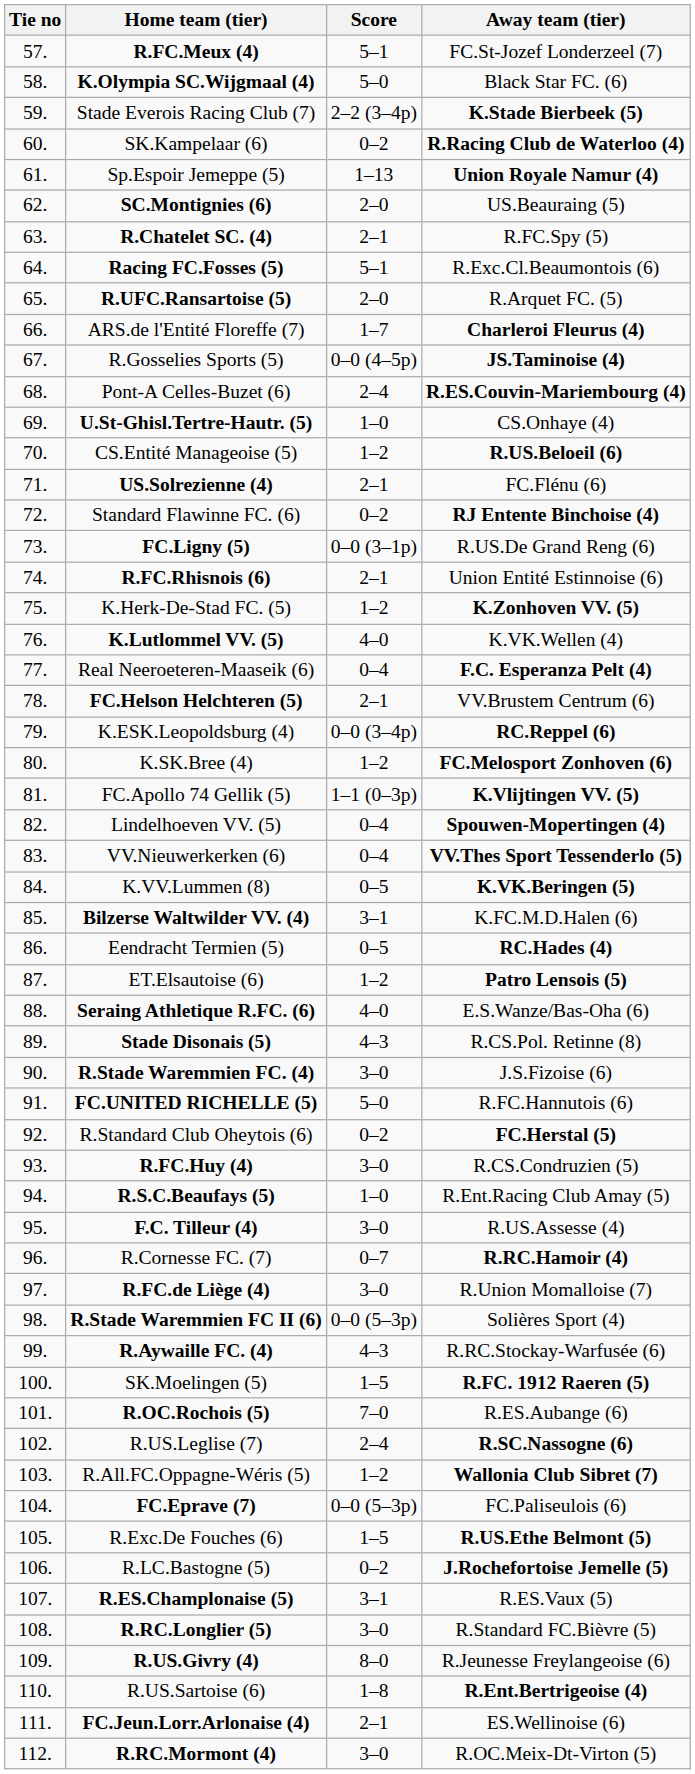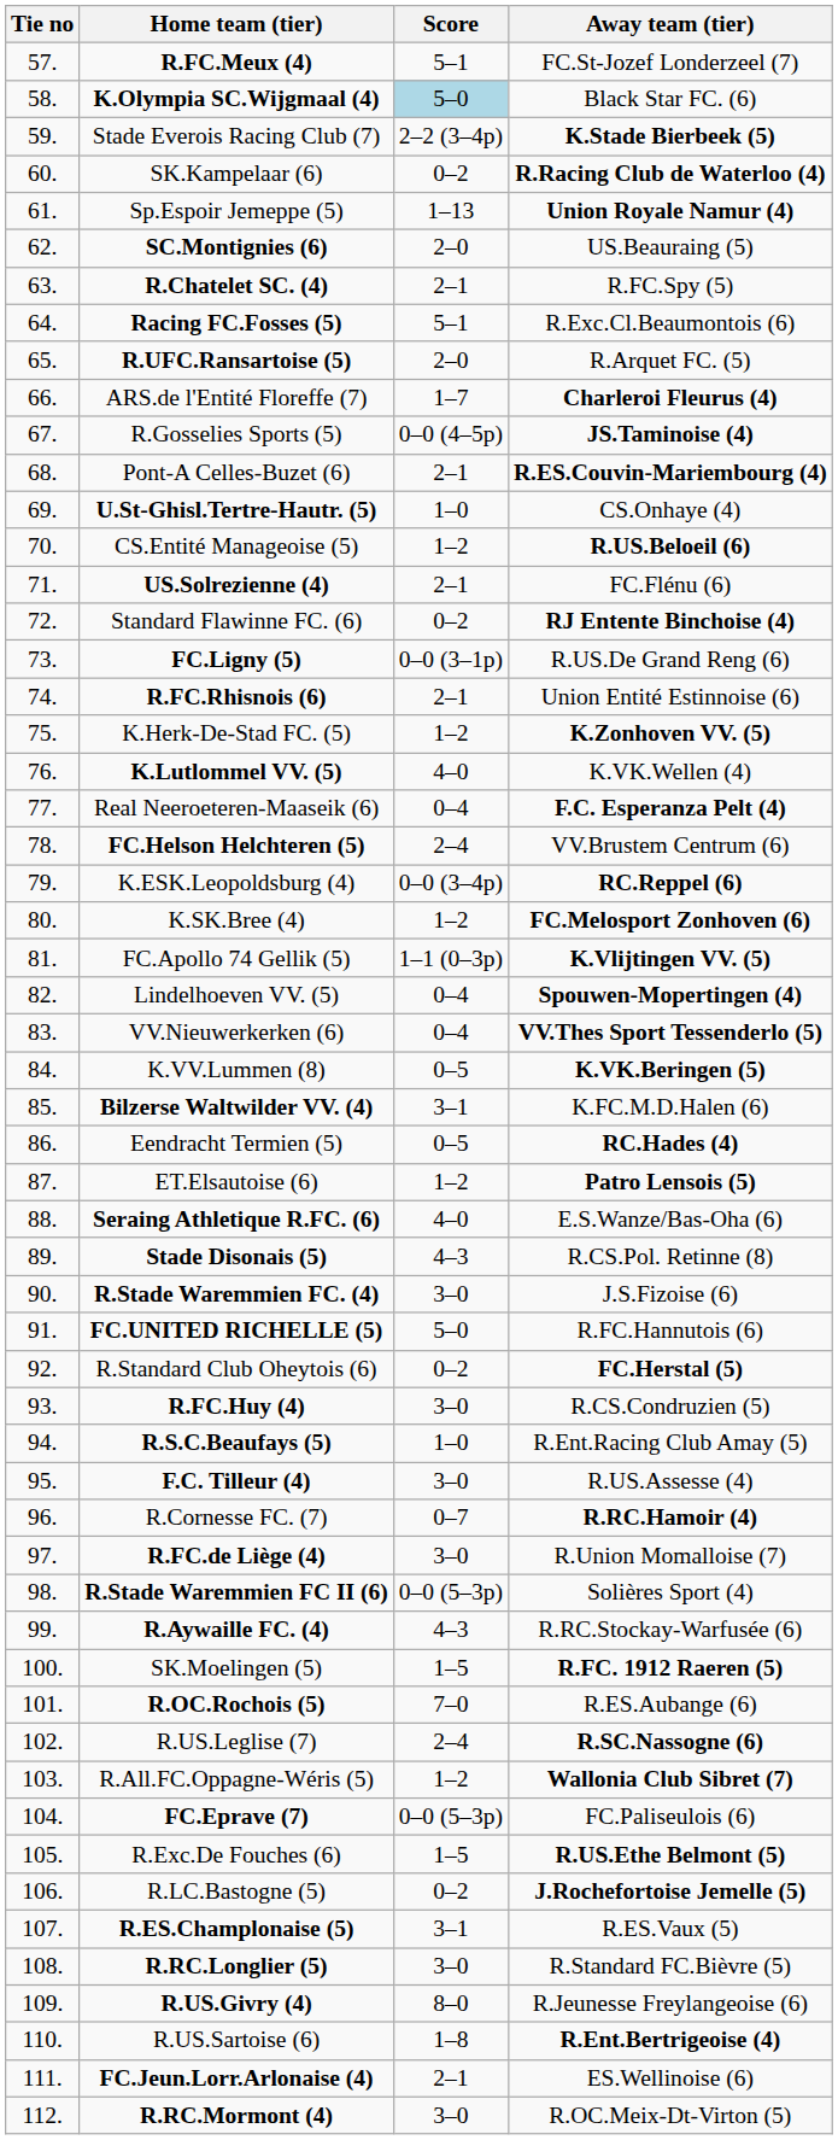K.Olympia SC.Wijgmaal (4) | Score: no background -> lightblue background
Pont-A Celles-Buzet (6) | Score: 2–4 -> 2–1
FC.Helson Helchteren (5) | Score: 2–1 -> 2–4
